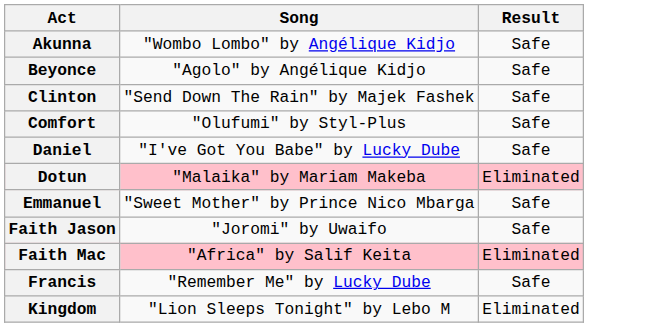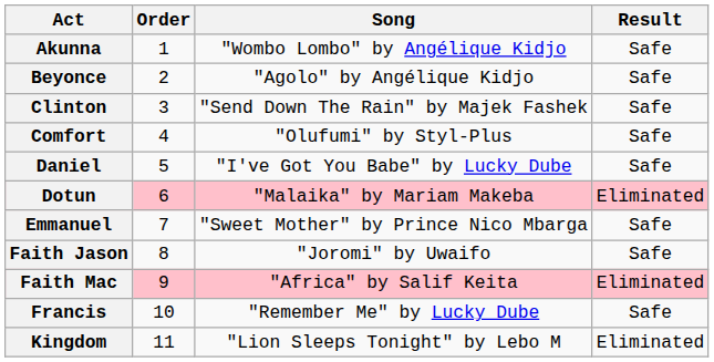+ column: Order | 1 | 2 | 3 | 4 | 5 | 6 | 7 | 8 | 9 | 10 | 11
